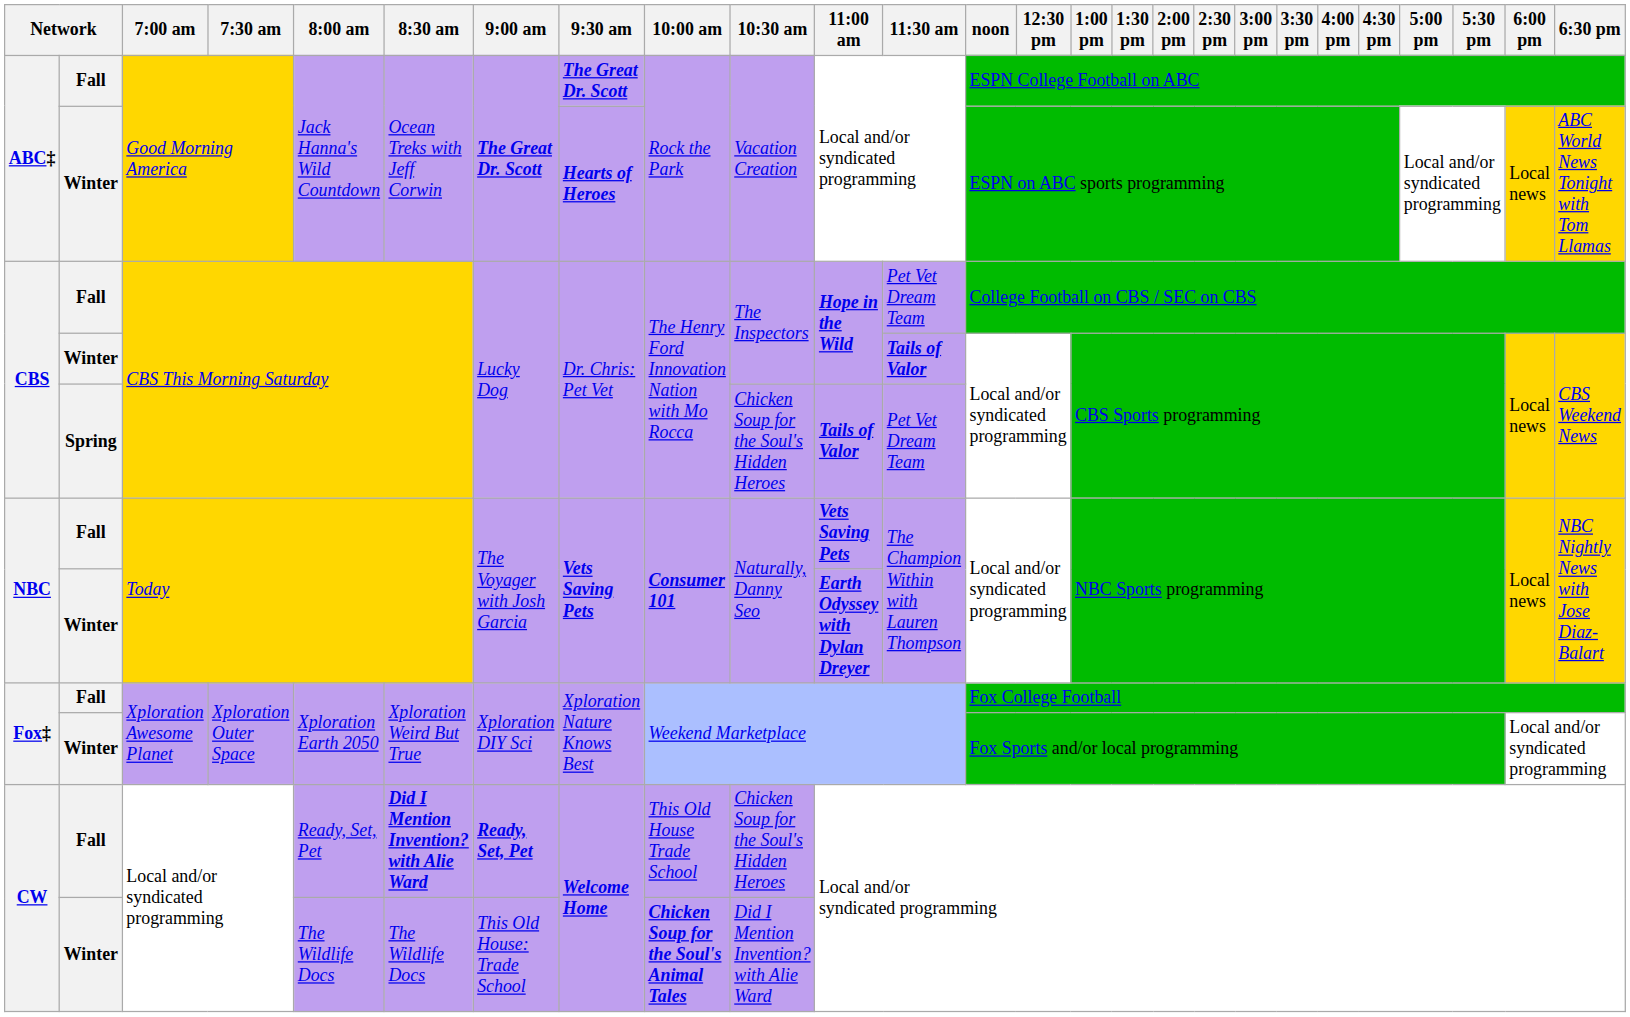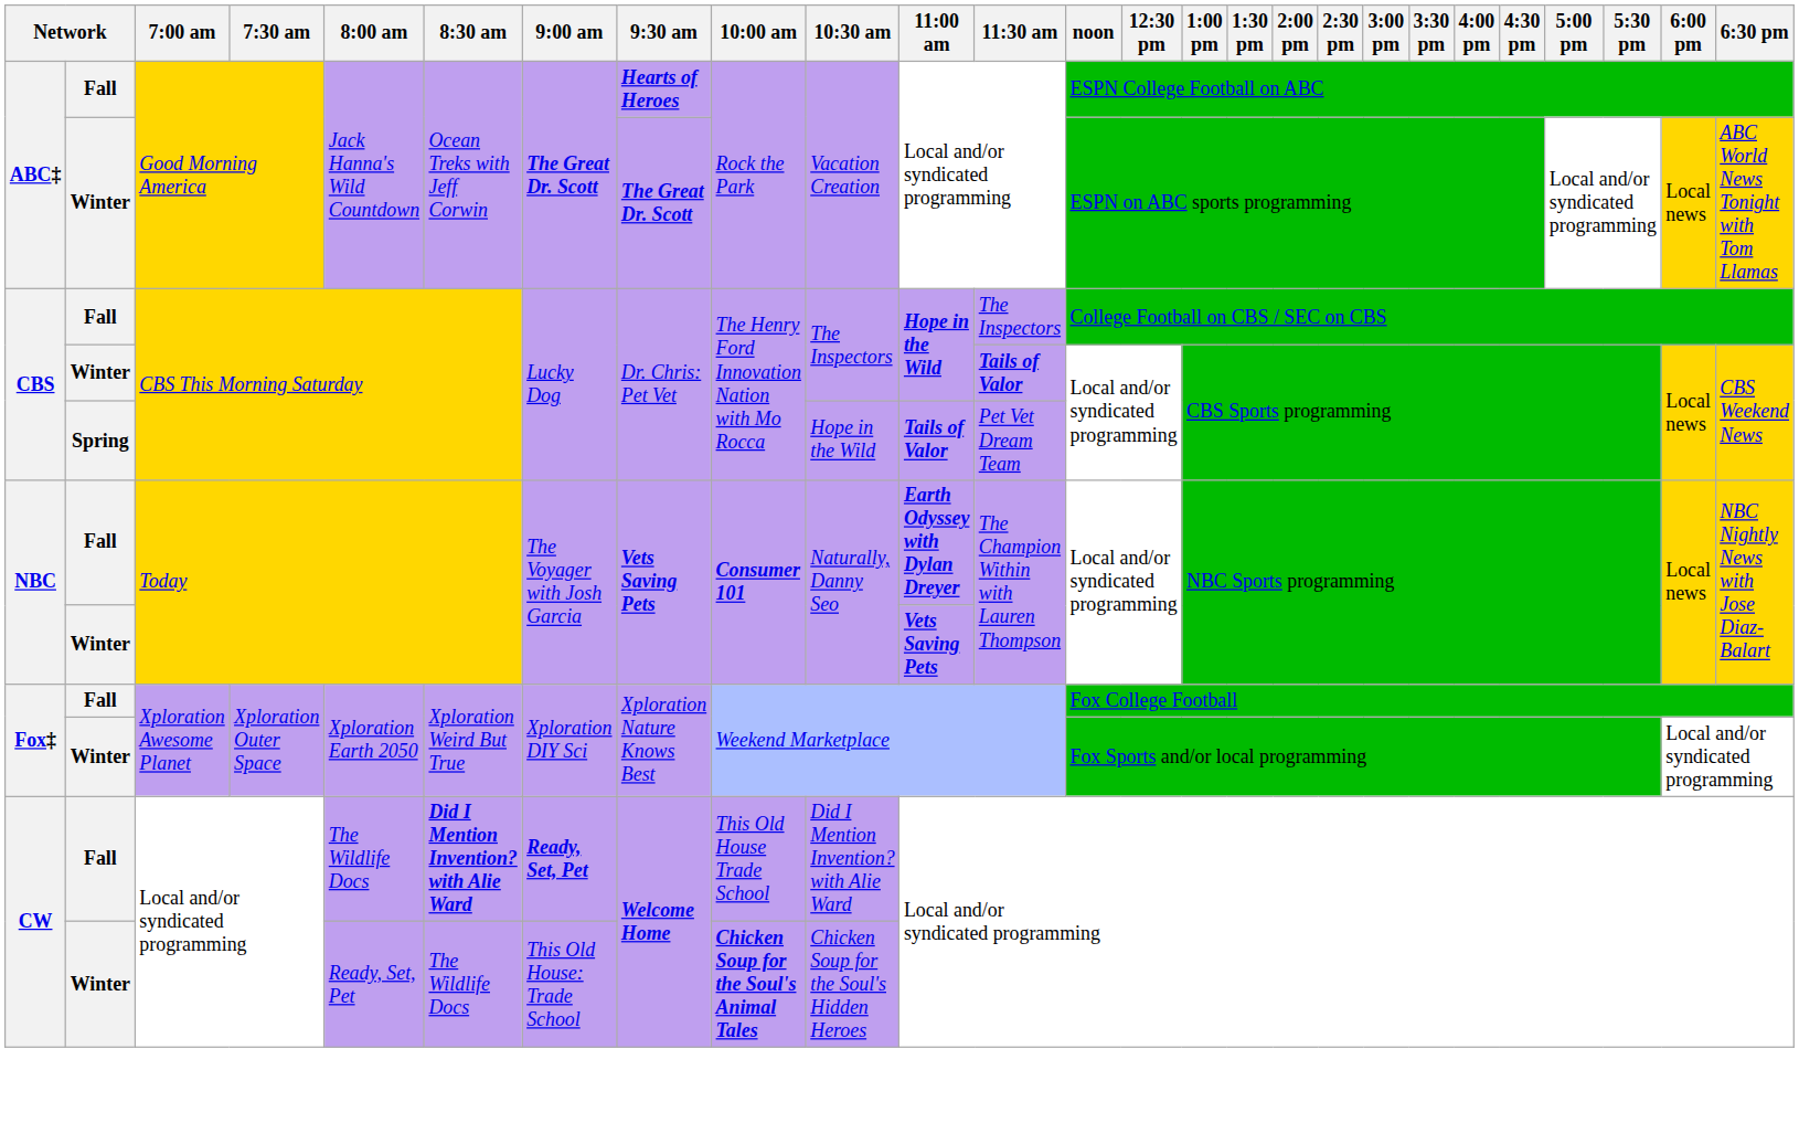ABC‡ / Fall | 9:30 am: The Great Dr. Scott -> Hearts of Heroes
ABC‡ / Winter | 9:30 am: Hearts of Heroes -> The Great Dr. Scott
CBS / Fall | 11:30 am: Pet Vet Dream Team -> The Inspectors
CBS / Spring | 10:30 am: Chicken Soup for the Soul's Hidden Heroes -> Hope in the Wild
NBC / Fall | 11:00 am: Vets Saving Pets -> Earth Odyssey with Dylan Dreyer
NBC / Winter | 11:00 am: Earth Odyssey with Dylan Dreyer -> Vets Saving Pets
CW / Fall | 8:00 am: Ready, Set, Pet -> The Wildlife Docs
CW / Fall | 10:30 am: Chicken Soup for the Soul's Hidden Heroes -> Did I Mention Invention? with Alie Ward
CW / Winter | 8:00 am: The Wildlife Docs -> Ready, Set, Pet
CW / Winter | 10:30 am: Did I Mention Invention? with Alie Ward -> Chicken Soup for the Soul's Hidden Heroes
